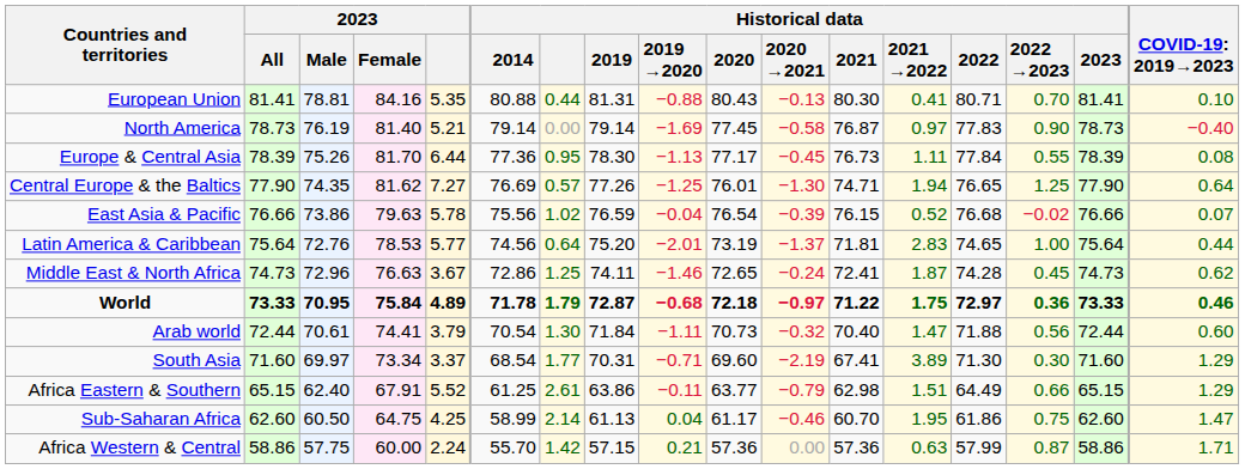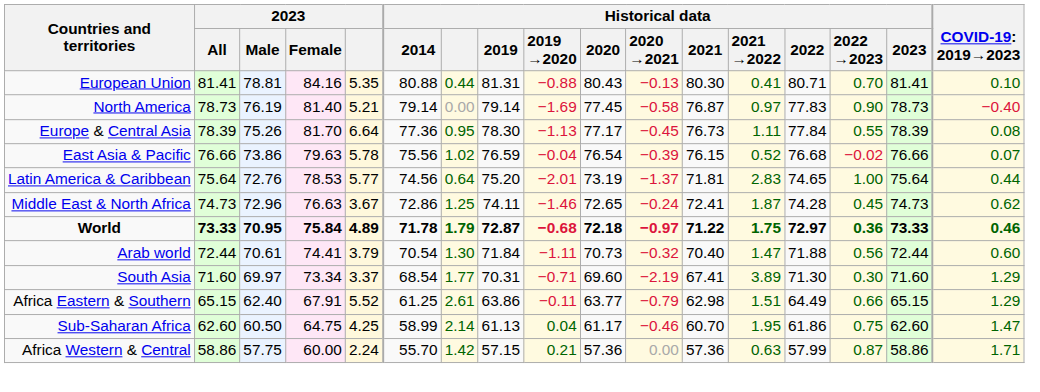Europe & Central Asia | 2023: 6.44 -> 6.64
- row: Central Europe & the Baltics | 77.90 | 74.35 | 81.62 | 7.27 | 76.69 | 0.57 | 77.26 | −1.25 | 76.01 | −1.30 | 74.71 | 1.94 | 76.65 | 1.25 | 77.90 | 0.64
